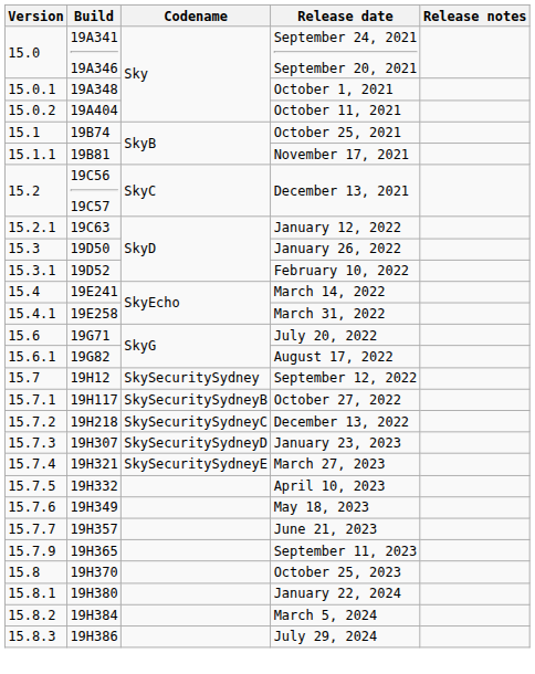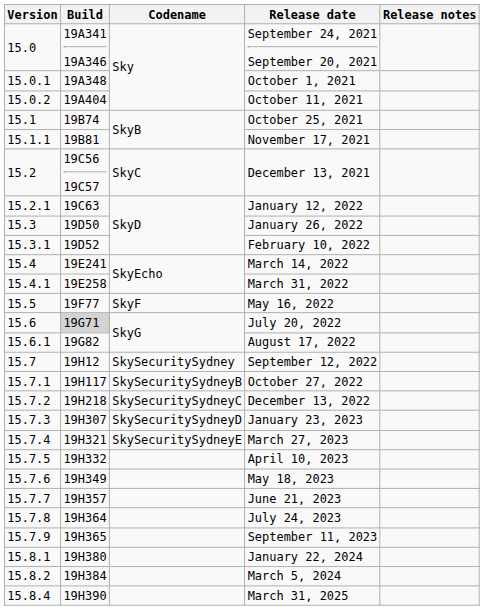+ row: 15.5 | 19F77 | SkyF | May 16, 2022
July 20, 2022 | Build: no background -> lightgrey background
+ row: 15.7.8 | 19H364 | July 24, 2023
- row: 15.8 | 19H370 | October 25, 2023
- row: 15.8.3 | 19H386 | July 29, 2024
+ row: 15.8.4 | 19H390 | March 31, 2025
